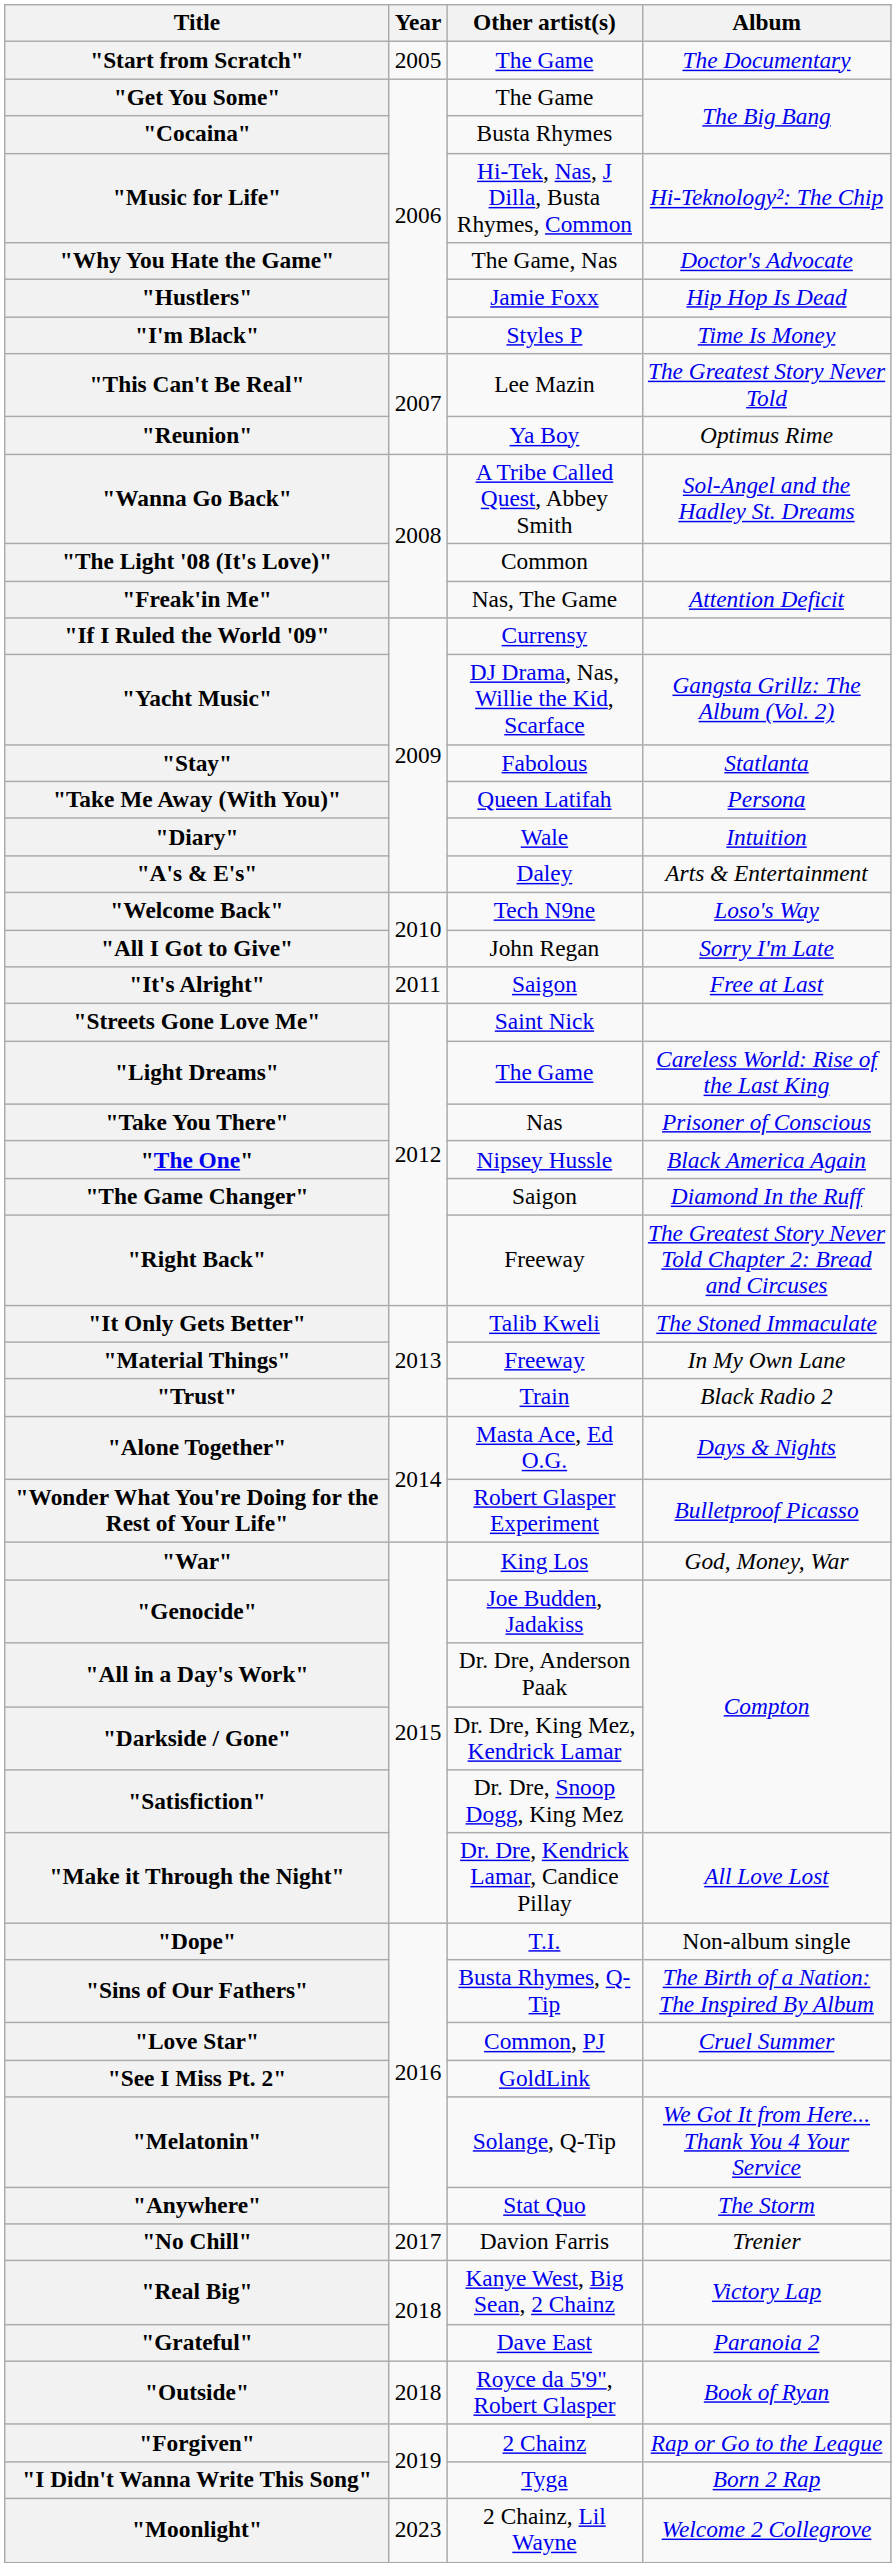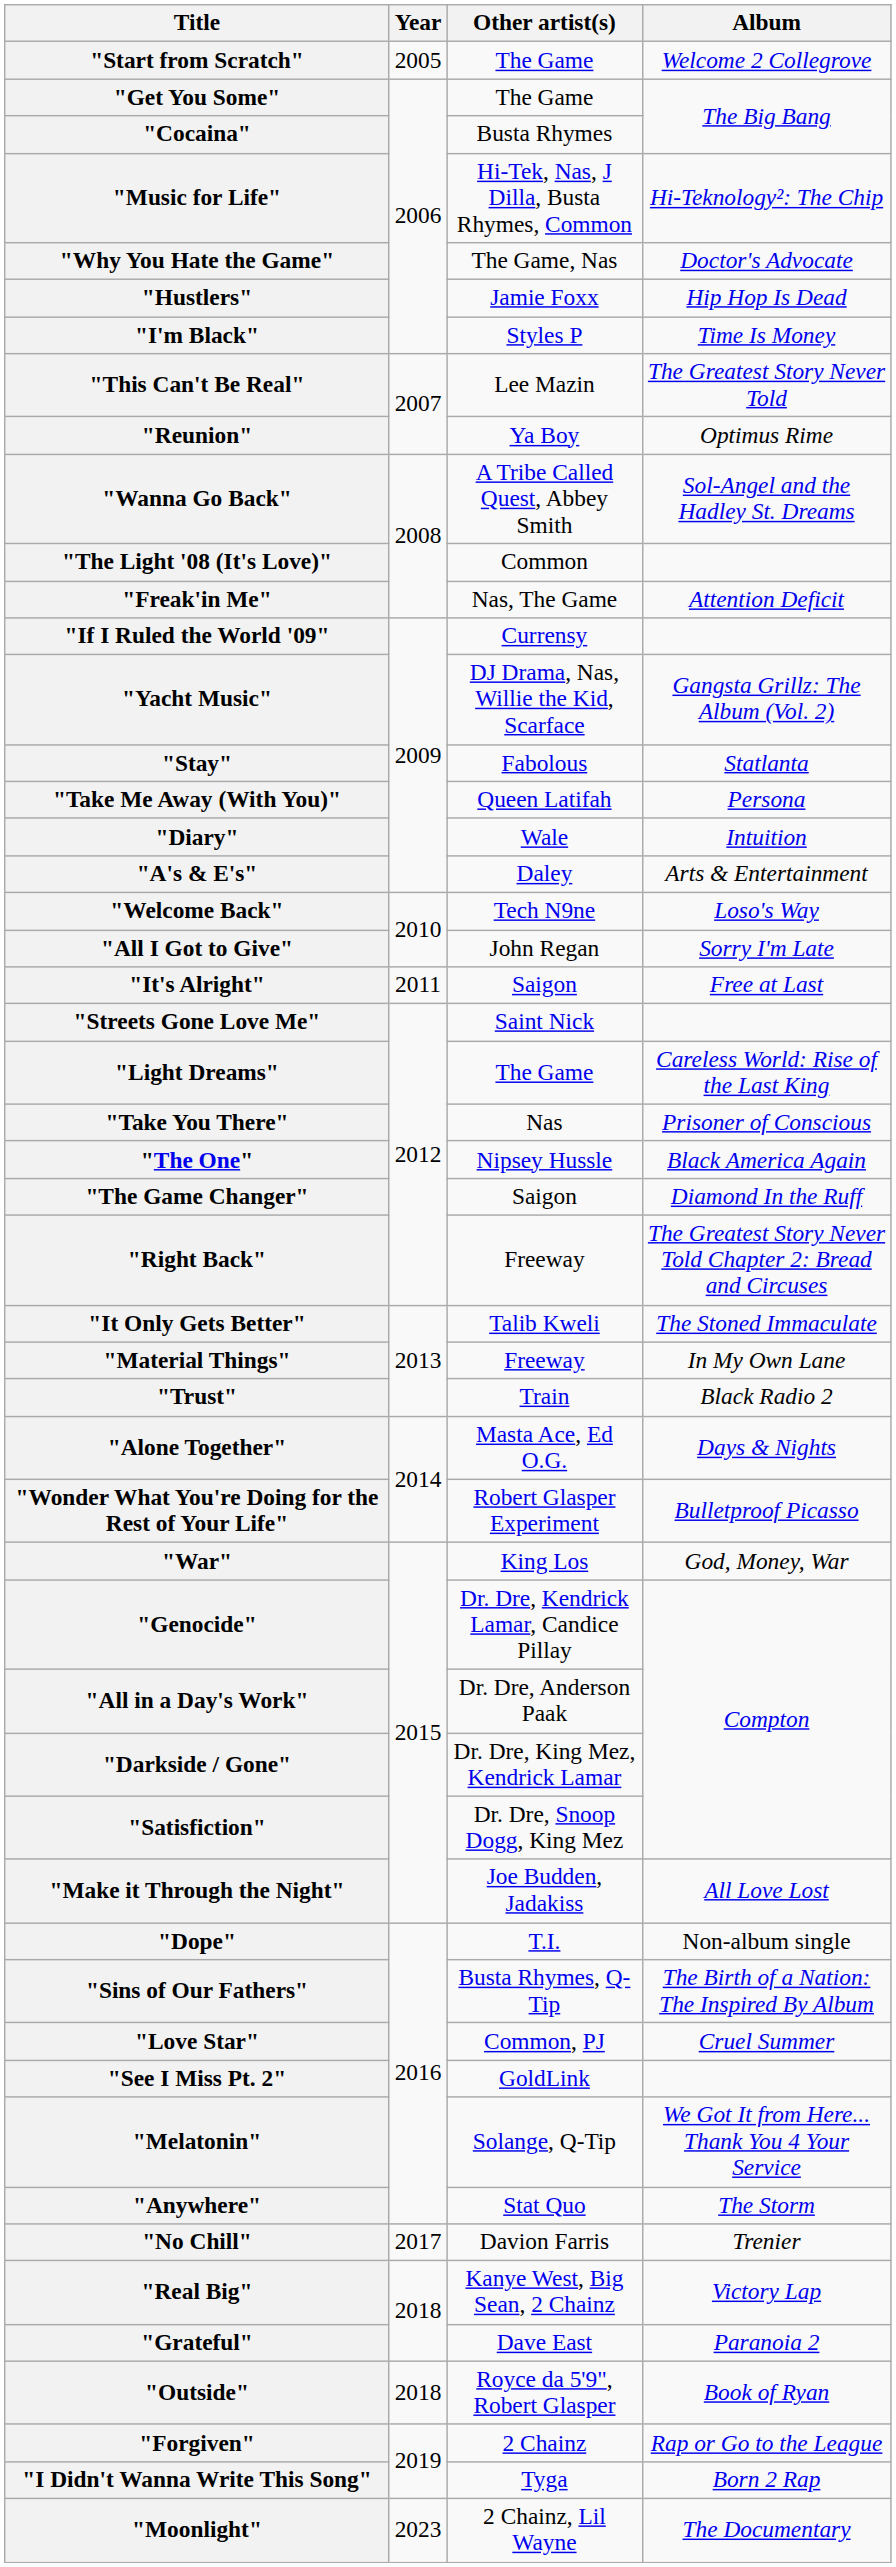"Start from Scratch" | Album: The Documentary -> Welcome 2 Collegrove
"Genocide" | Other artist(s): Joe Budden, Jadakiss -> Dr. Dre, Kendrick Lamar, Candice Pillay
"Make it Through the Night" | Other artist(s): Dr. Dre, Kendrick Lamar, Candice Pillay -> Joe Budden, Jadakiss
"Moonlight" | Album: Welcome 2 Collegrove -> The Documentary
